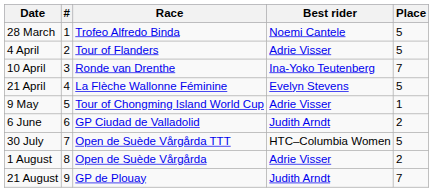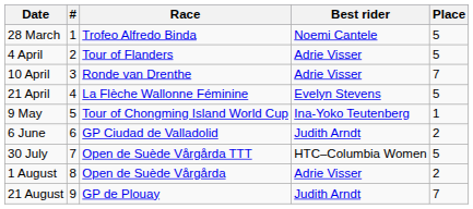10 April | Best rider: Ina-Yoko Teutenberg -> Adrie Visser
9 May | Best rider: Adrie Visser -> Ina-Yoko Teutenberg
